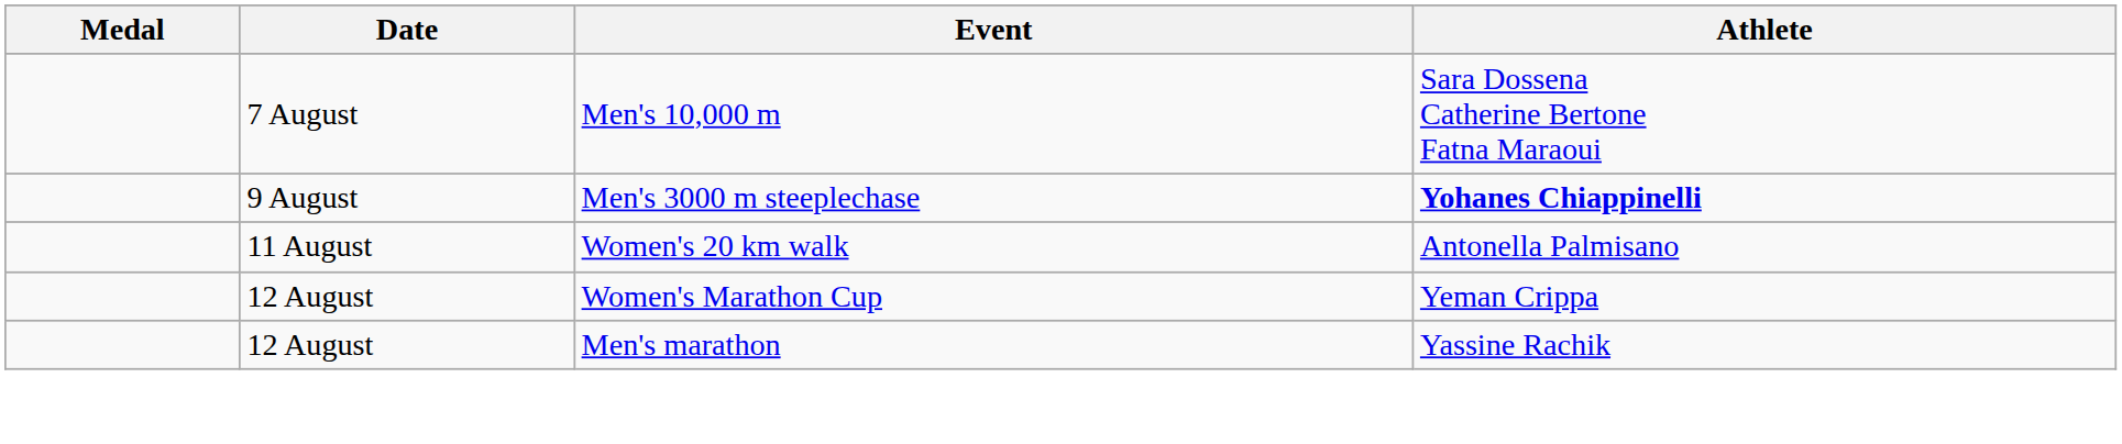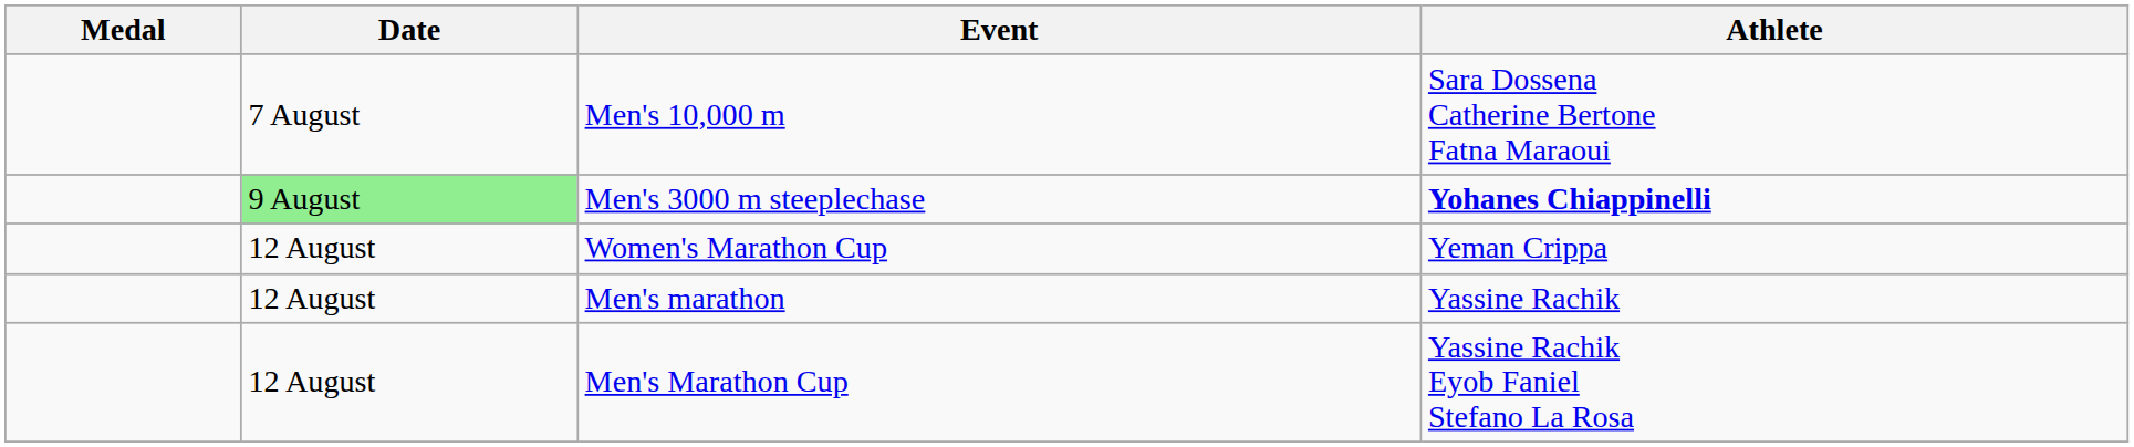Men's 3000 m steeplechase | Date: no background -> lightgreen background
- row: 11 August | Women's 20 km walk | Antonella Palmisano
+ row: 12 August | Men's Marathon Cup | Yassine Rachik Eyob Faniel Stefano La Rosa
